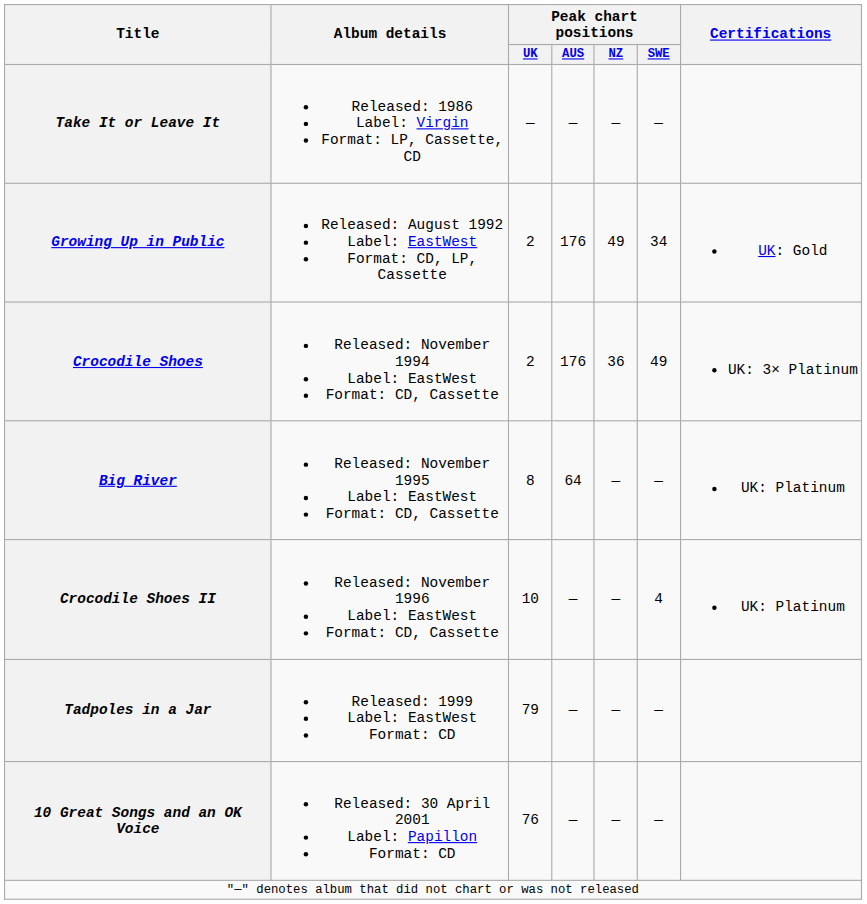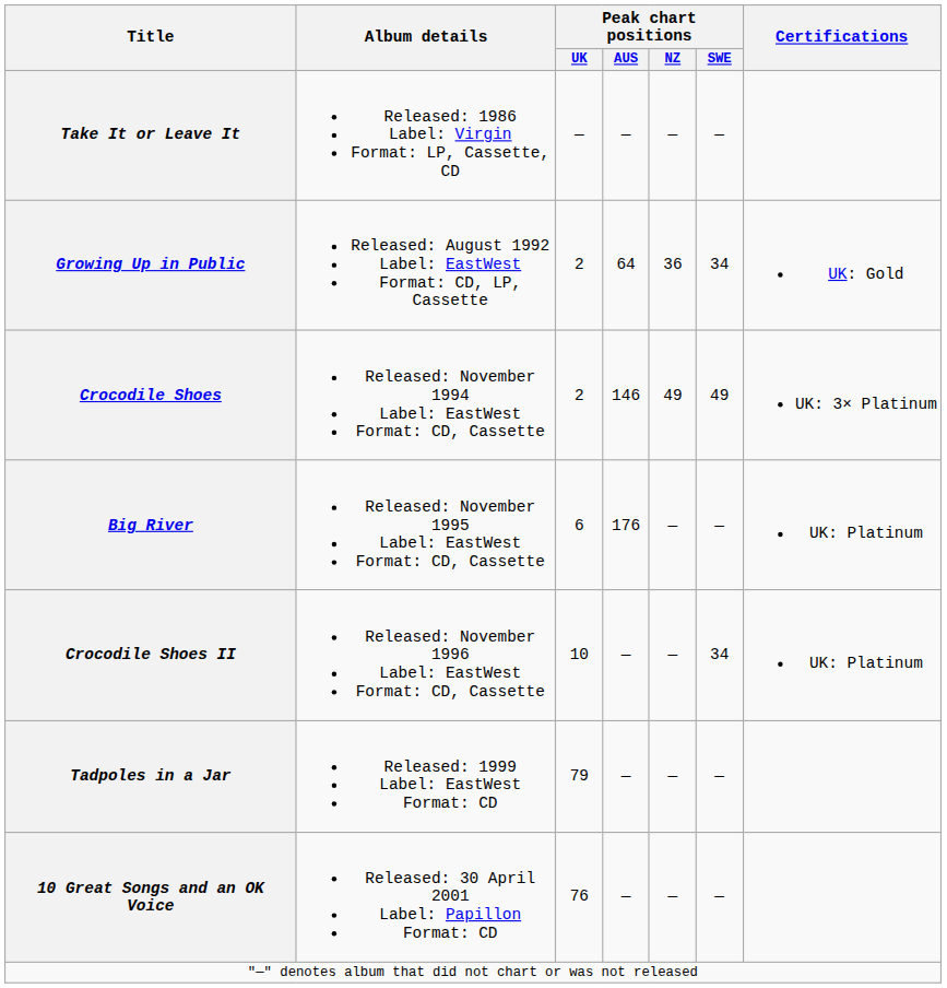Growing Up in Public | Peak chart positions / AUS: 176 -> 64
Growing Up in Public | Peak chart positions / NZ: 49 -> 36
Crocodile Shoes | Peak chart positions / AUS: 176 -> 146
Crocodile Shoes | Peak chart positions / NZ: 36 -> 49
Big River | Peak chart positions / UK: 8 -> 6
Big River | Peak chart positions / AUS: 64 -> 176
Crocodile Shoes II | Peak chart positions / SWE: 4 -> 34
